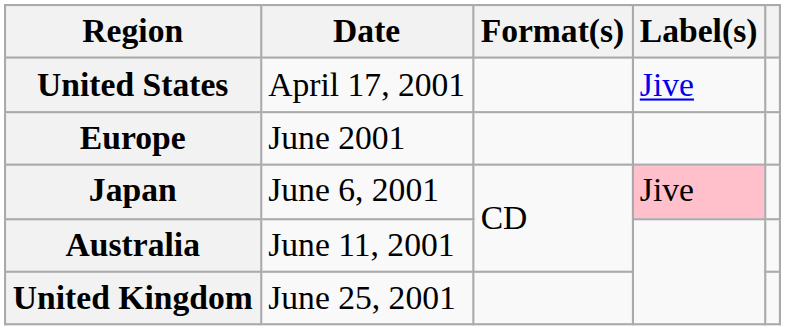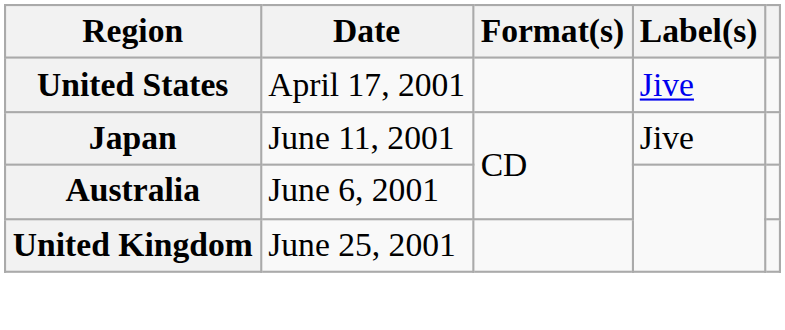- row: Europe | June 2001
Japan | Date: June 6, 2001 -> June 11, 2001
Japan | Label(s): pink background -> no background
Australia | Date: June 11, 2001 -> June 6, 2001
